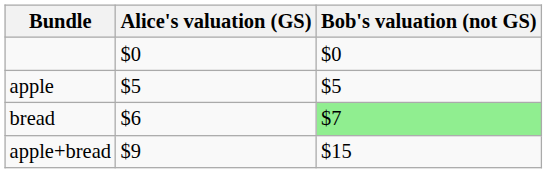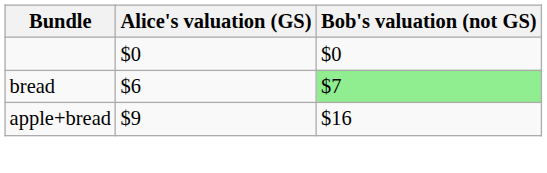- row: apple | $5 | $5
apple+bread | Bob's valuation (not GS): $15 -> $16
